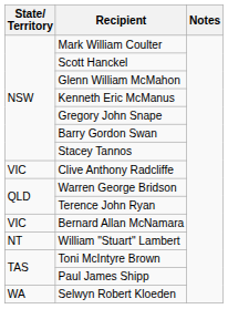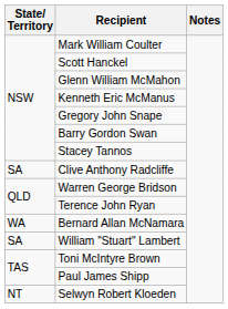Clive Anthony Radcliffe | State/ Territory: VIC -> SA
Bernard Allan McNamara | State/ Territory: VIC -> WA
William "Stuart" Lambert | State/ Territory: NT -> SA
Selwyn Robert Kloeden | State/ Territory: WA -> NT
